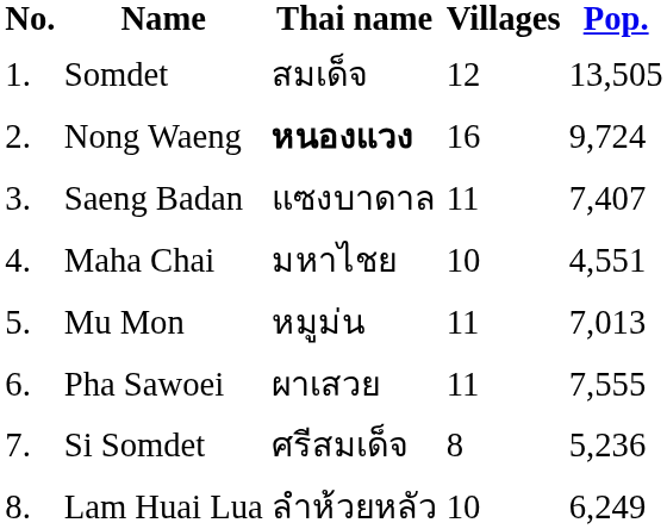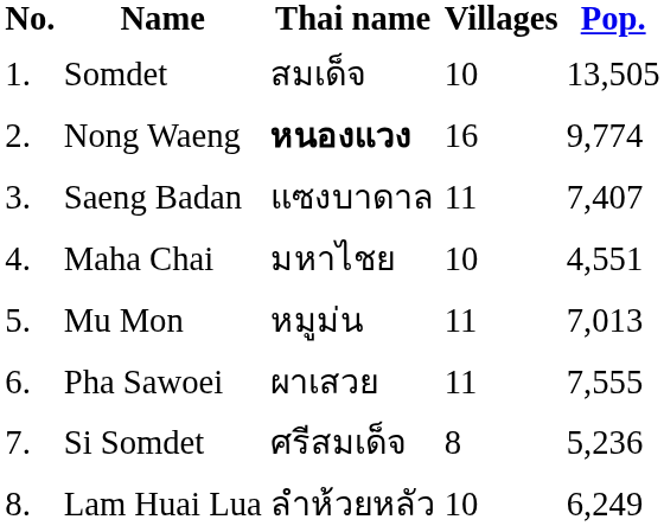Somdet | Villages: 12 -> 10
Nong Waeng | Pop.: 9,724 -> 9,774
